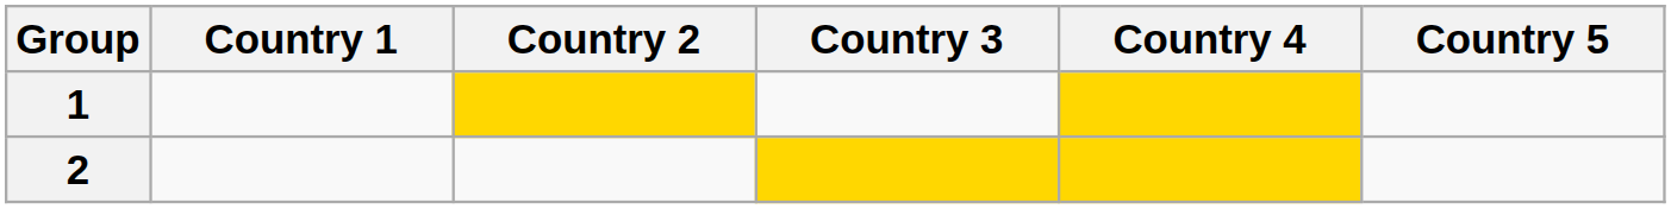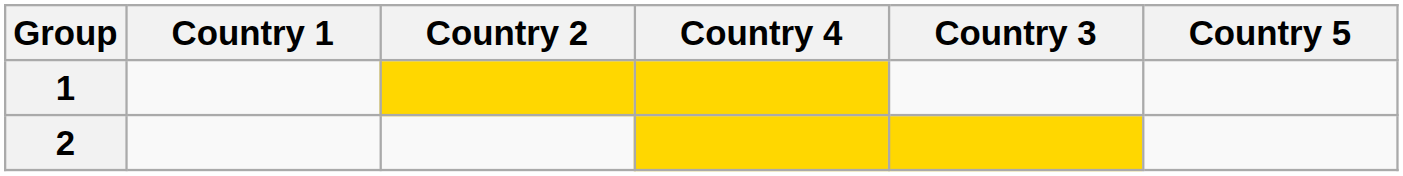columns swapped: Country 3 <-> Country 4
